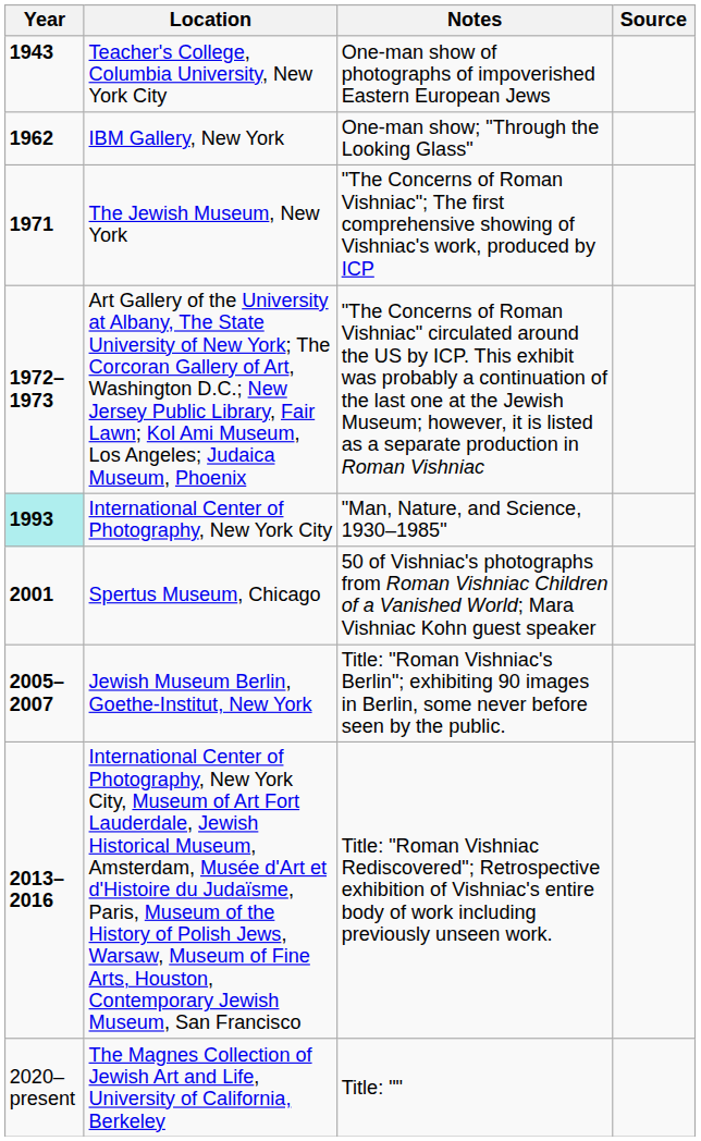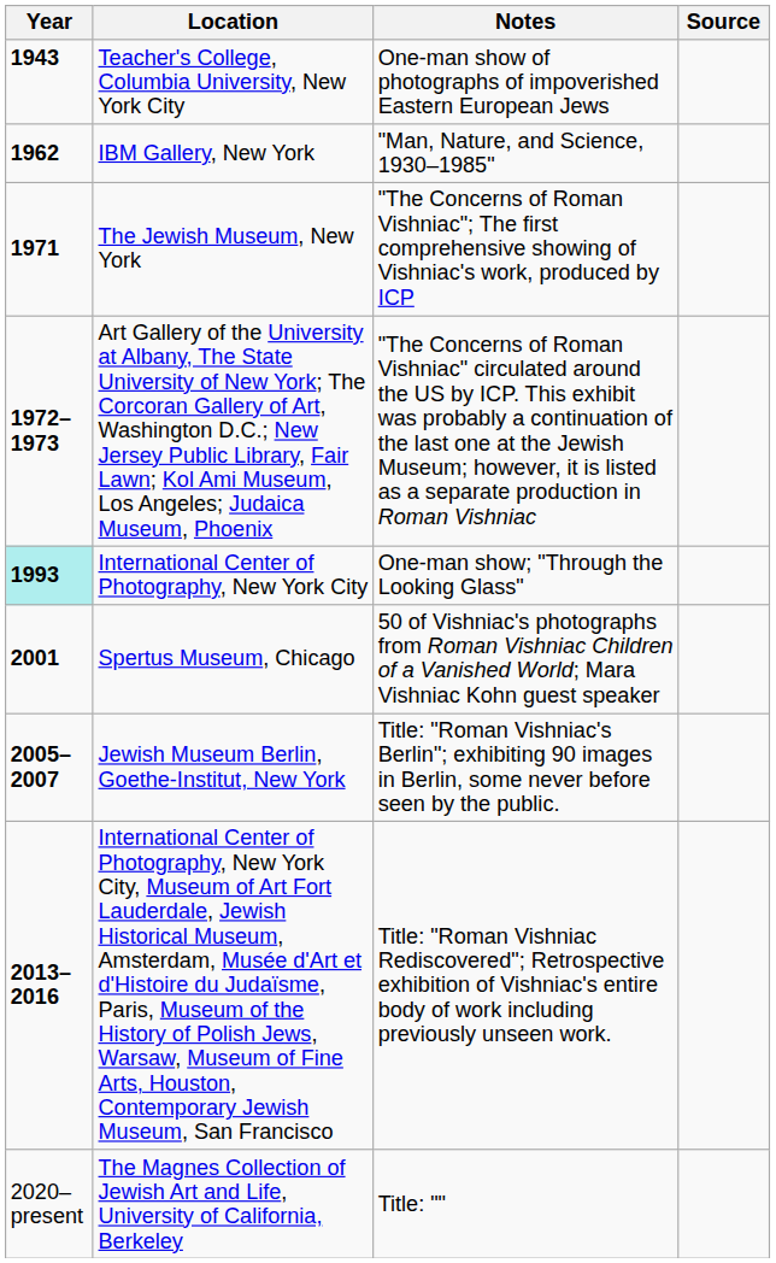IBM Gallery, New York | Notes: One-man show; "Through the Looking Glass" -> "Man, Nature, and Science, 1930–1985"
International Center of Photography, New York City | Notes: "Man, Nature, and Science, 1930–1985" -> One-man show; "Through the Looking Glass"
